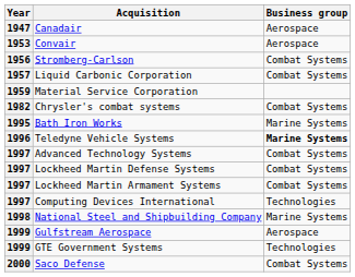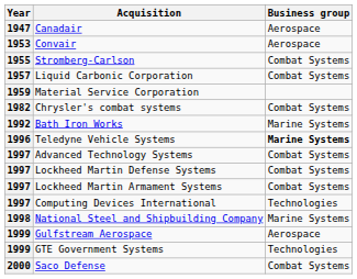Stromberg-Carlson | Year: 1956 -> 1955
Bath Iron Works | Year: 1995 -> 1992
